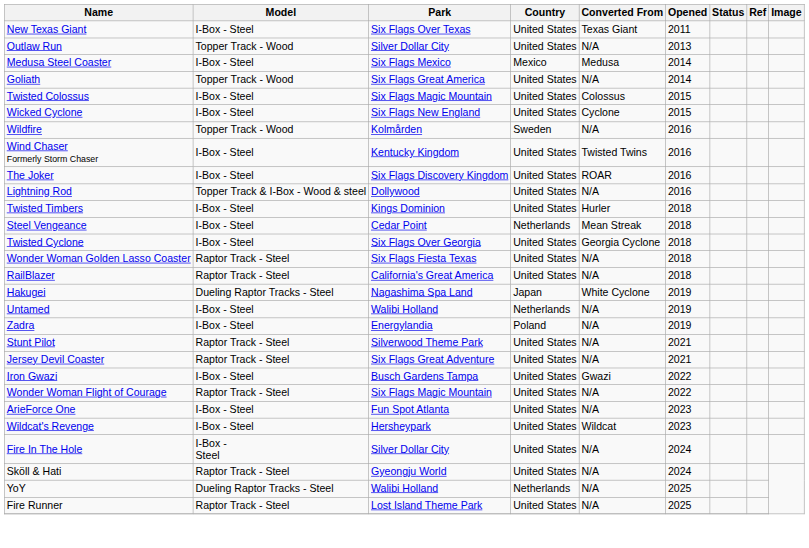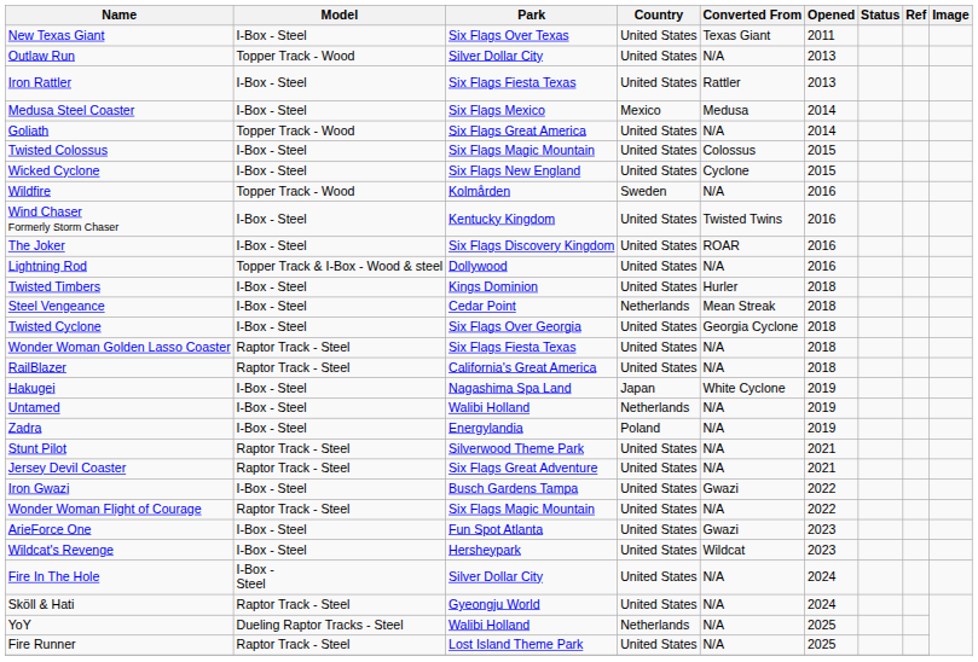+ row: Iron Rattler | I-Box - Steel | Six Flags Fiesta Texas | United States | Rattler | 2013
Hakugei | Model: Dueling Raptor Tracks - Steel -> I-Box - Steel
ArieForce One | Converted From: N/A -> Gwazi
